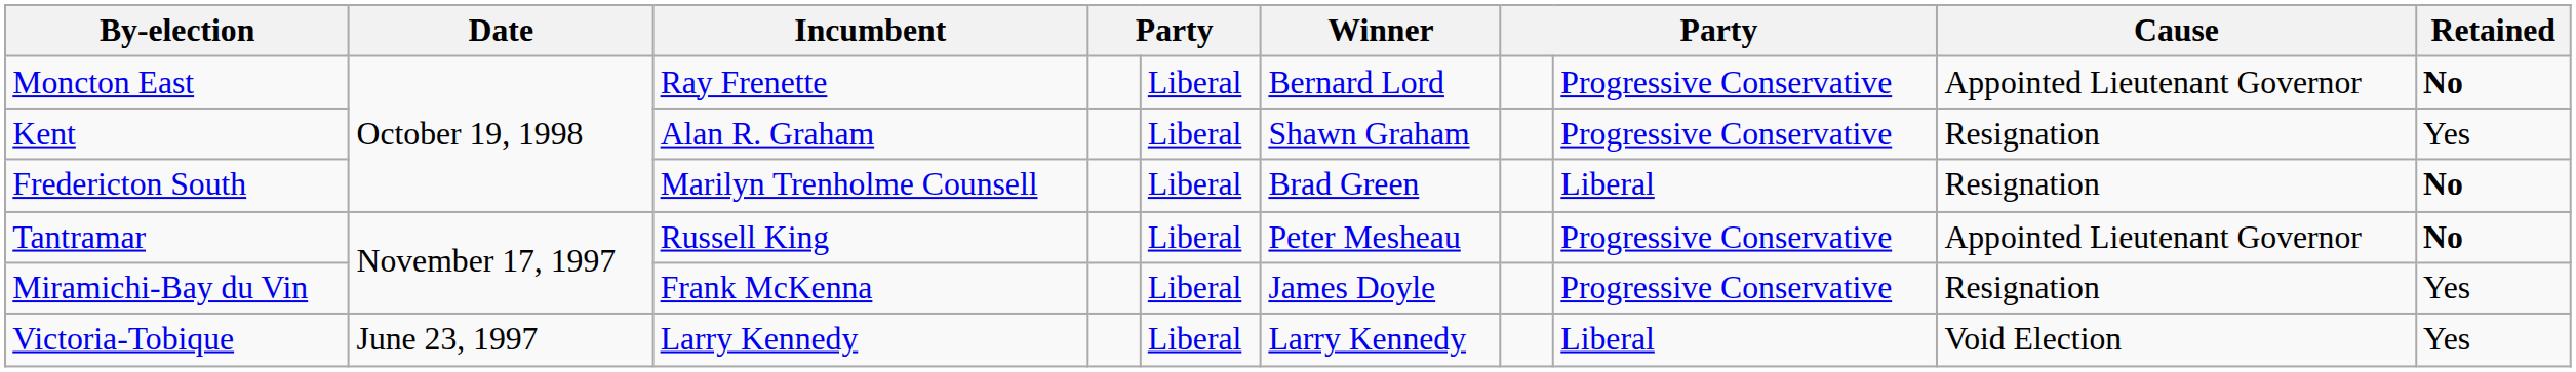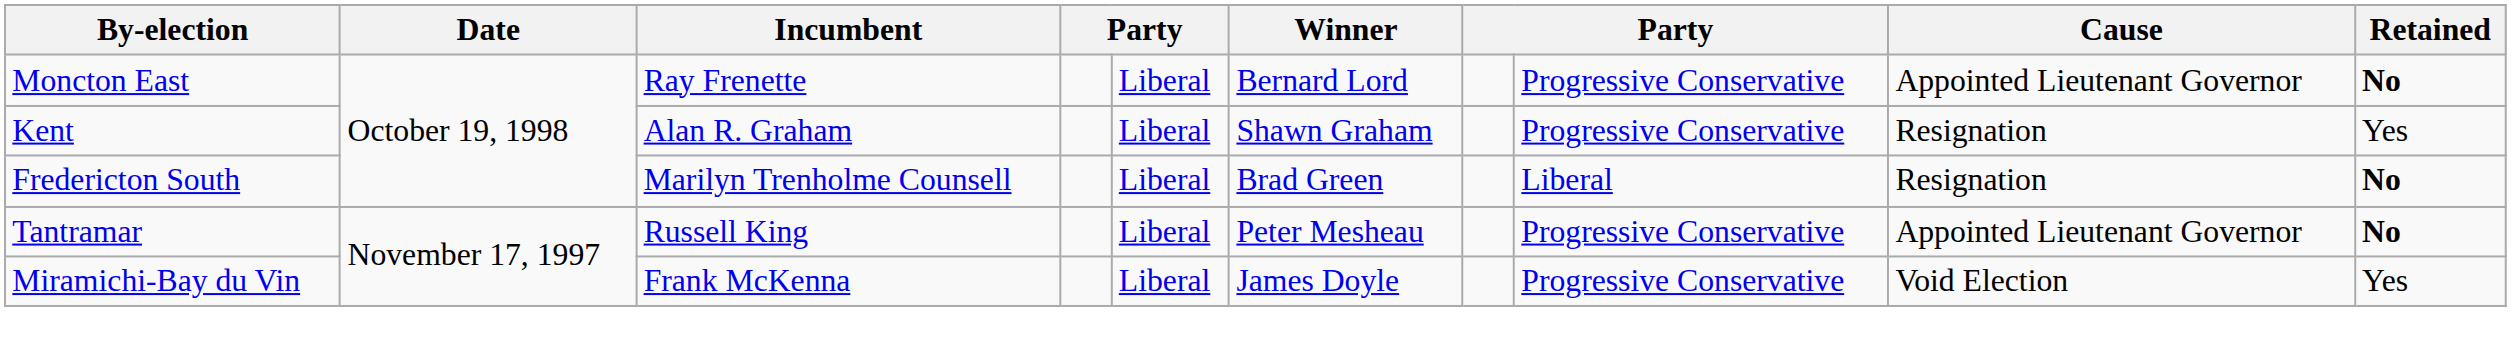Miramichi-Bay du Vin | Cause: Resignation -> Void Election
- row: Victoria-Tobique | June 23, 1997 | Larry Kennedy | Liberal | Larry Kennedy | Liberal | Void Election | Yes
